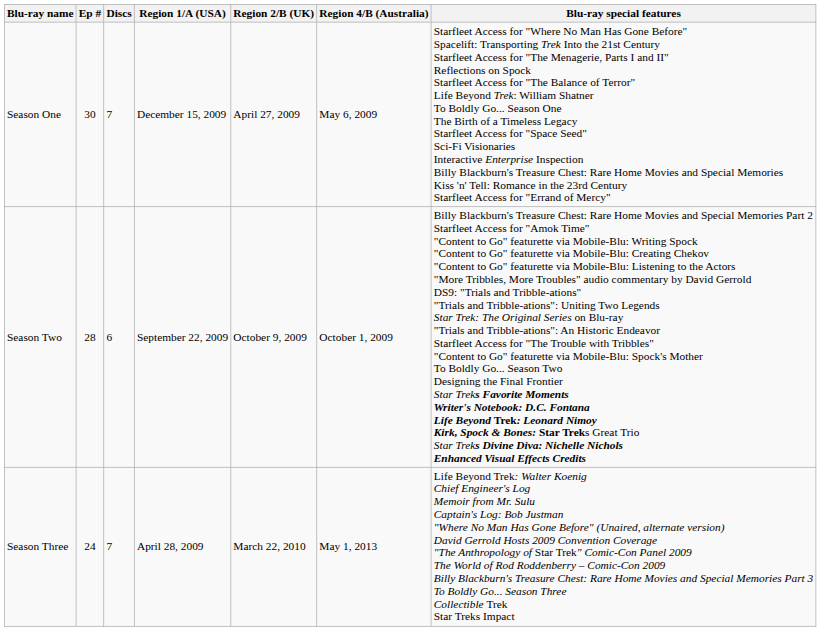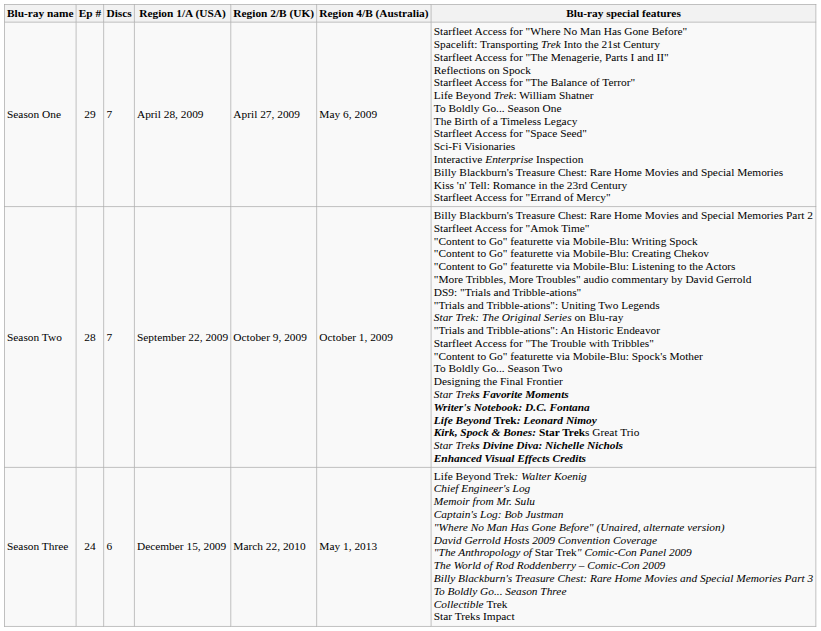Season One | Ep #: 30 -> 29
Season One | Region 1/A (USA): December 15, 2009 -> April 28, 2009
Season Two | Discs: 6 -> 7
Season Three | Discs: 7 -> 6
Season Three | Region 1/A (USA): April 28, 2009 -> December 15, 2009
